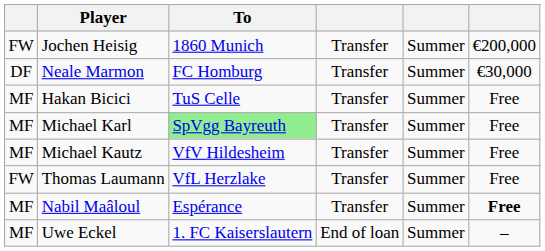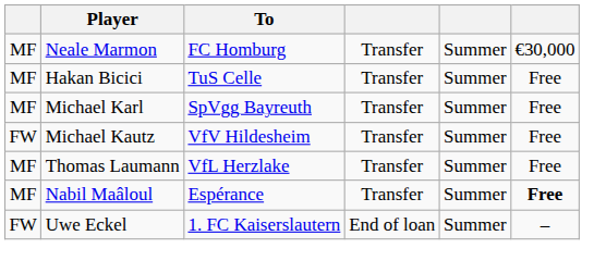- row: FW | Jochen Heisig | 1860 Munich | Transfer | Summer | €200,000
Neale Marmon | column 1: DF -> MF
Michael Karl | To: lightgreen background -> no background
Michael Kautz | column 1: MF -> FW
Thomas Laumann | column 1: FW -> MF
Uwe Eckel | column 1: MF -> FW
